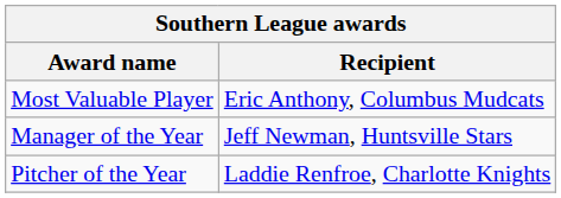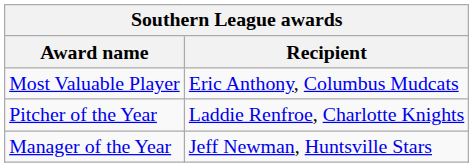rows swapped: Pitcher of the Year <-> Manager of the Year
